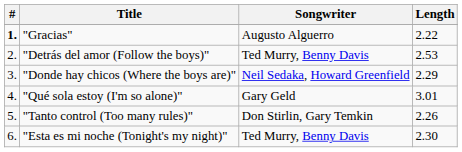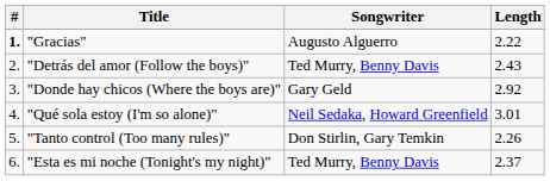"Detrás del amor (Follow the boys)" | Length: 2.53 -> 2.43
"Donde hay chicos (Where the boys are)" | Songwriter: Neil Sedaka, Howard Greenfield -> Gary Geld
"Donde hay chicos (Where the boys are)" | Length: 2.29 -> 2.92
"Qué sola estoy (I'm so alone)" | Songwriter: Gary Geld -> Neil Sedaka, Howard Greenfield
"Esta es mi noche (Tonight's my night)" | Length: 2.30 -> 2.37
